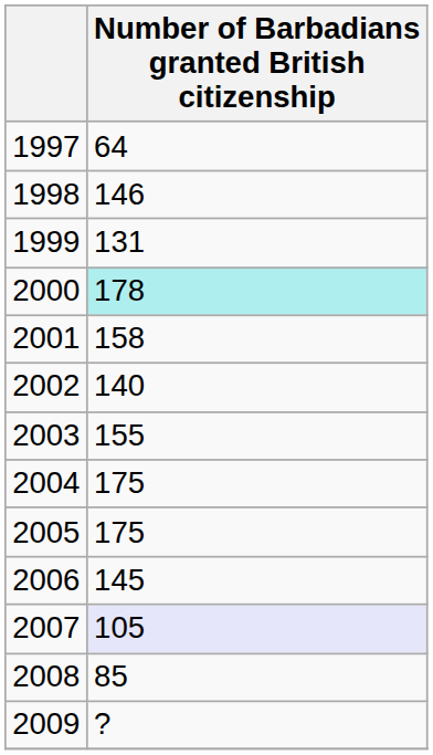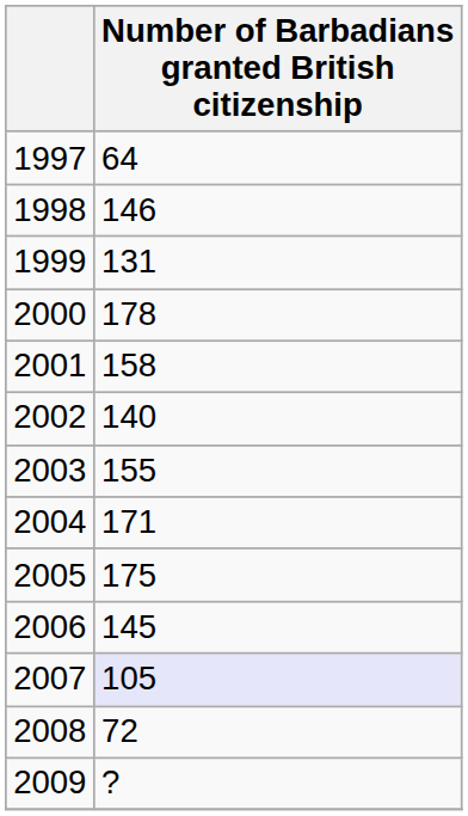2000 | Number of Barbadians granted British citizenship: paleturquoise background -> no background
2004 | Number of Barbadians granted British citizenship: 175 -> 171
2008 | Number of Barbadians granted British citizenship: 85 -> 72
